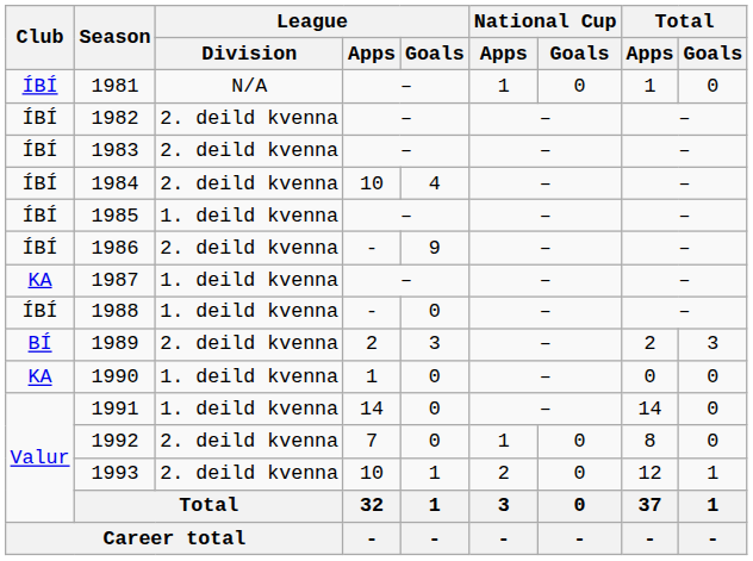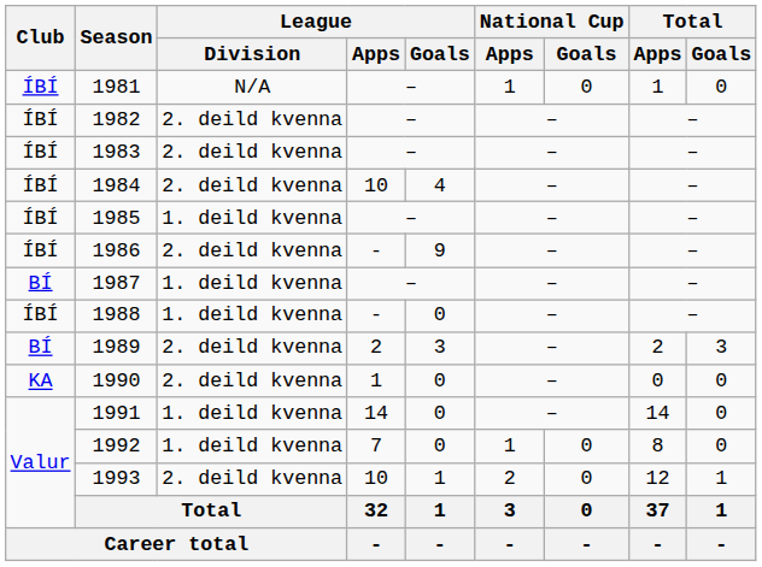1987 | Club: KA -> BÍ
1990 | League / Division: 1. deild kvenna -> 2. deild kvenna
1992 | League / Division: 2. deild kvenna -> 1. deild kvenna
